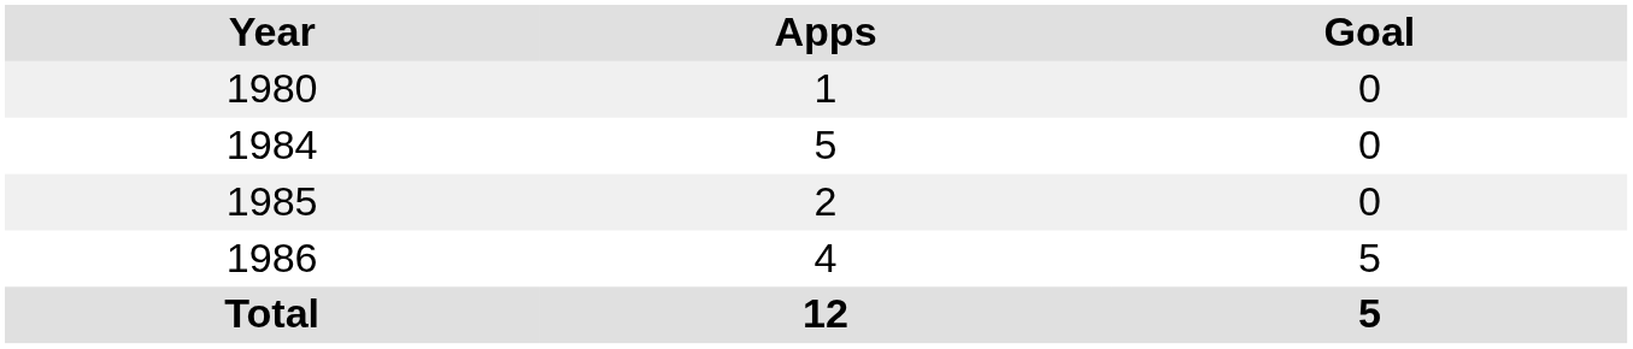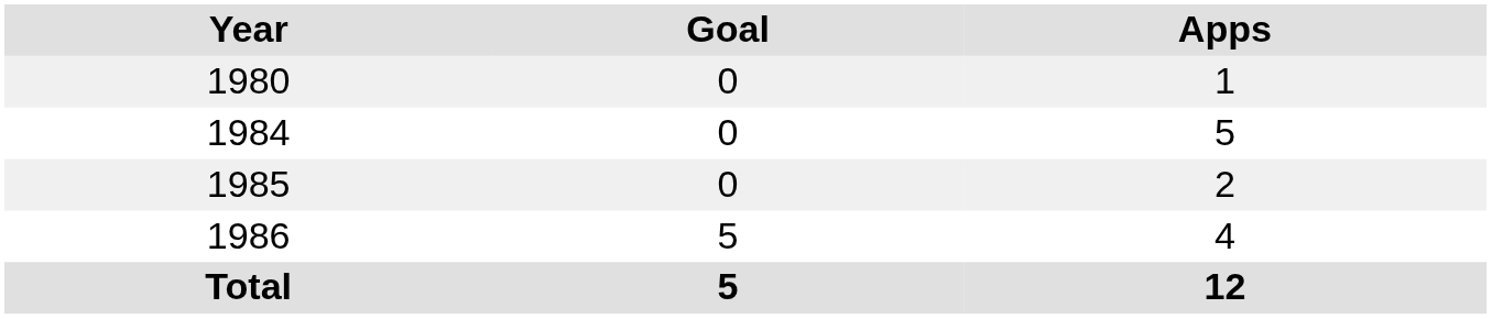columns swapped: Apps <-> Goal
